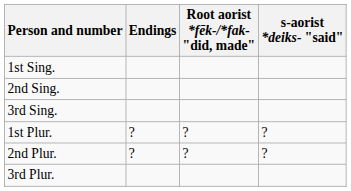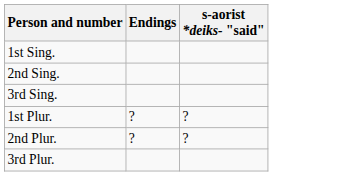- column: Root aorist *fēk-/*fak- "did, made" | ? | ?
